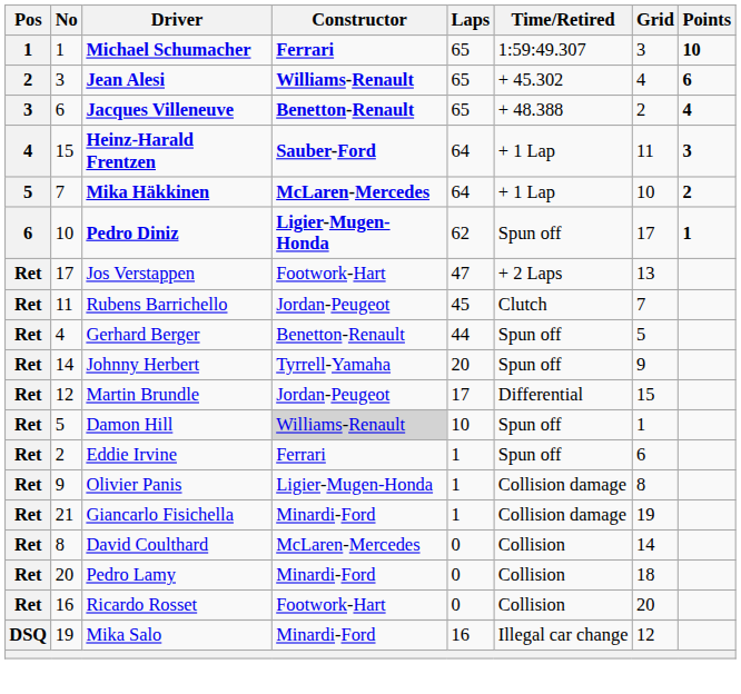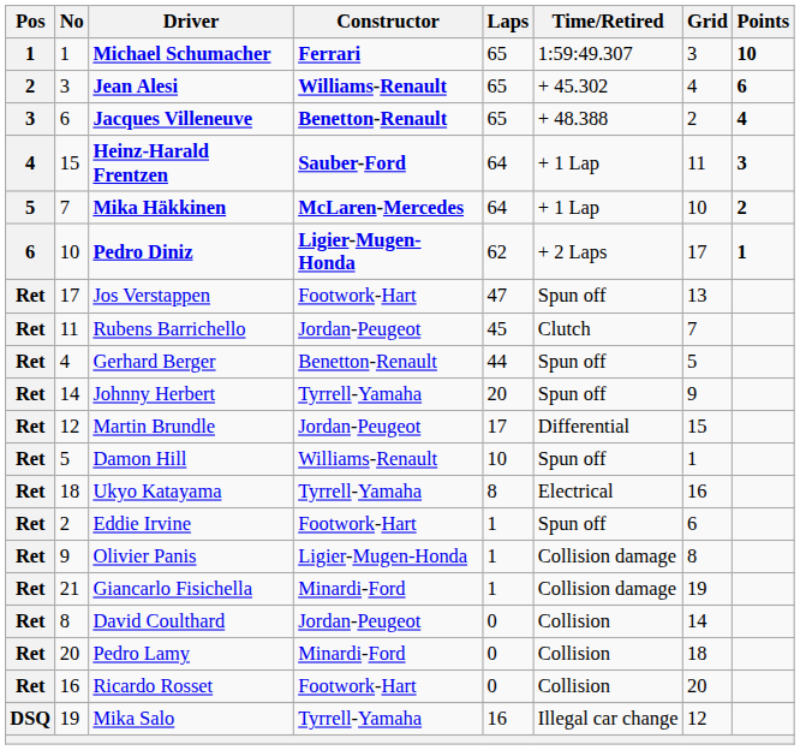Pedro Diniz | Time/Retired: Spun off -> + 2 Laps
Jos Verstappen | Time/Retired: + 2 Laps -> Spun off
Damon Hill | Constructor: lightgrey background -> no background
+ row: Ret | 18 | Ukyo Katayama | Tyrrell-Yamaha | 8 | Electrical | 16
Eddie Irvine | Constructor: Ferrari -> Footwork-Hart
David Coulthard | Constructor: McLaren-Mercedes -> Jordan-Peugeot
Mika Salo | Constructor: Minardi-Ford -> Tyrrell-Yamaha
